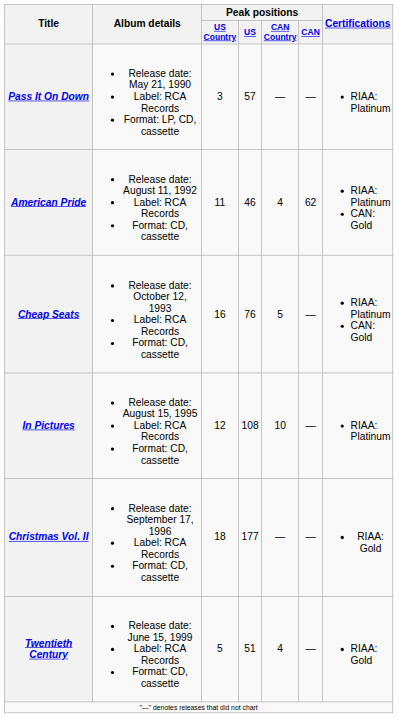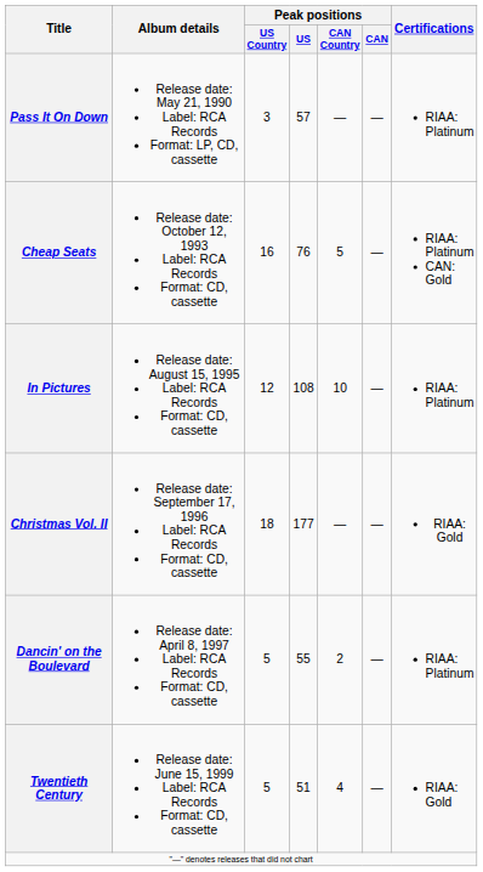- row: American Pride | Release date: August 11, 1992 Label: RCA Records Format: CD, cassette | 11 | 46 | 4 | 62 | RIAA: Platinum CAN: Gold
+ row: Dancin' on the Boulevard | Release date: April 8, 1997 Label: RCA Records Format: CD, cassette | 5 | 55 | 2 | — | RIAA: Platinum
